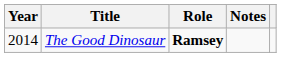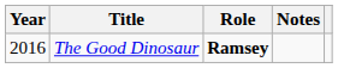The Good Dinosaur | Year: 2014 -> 2016
